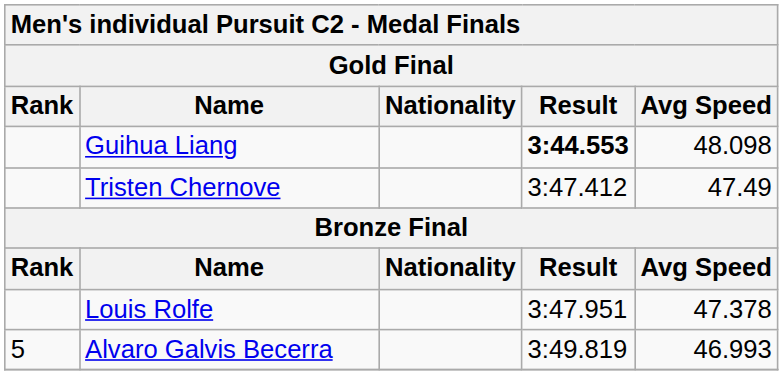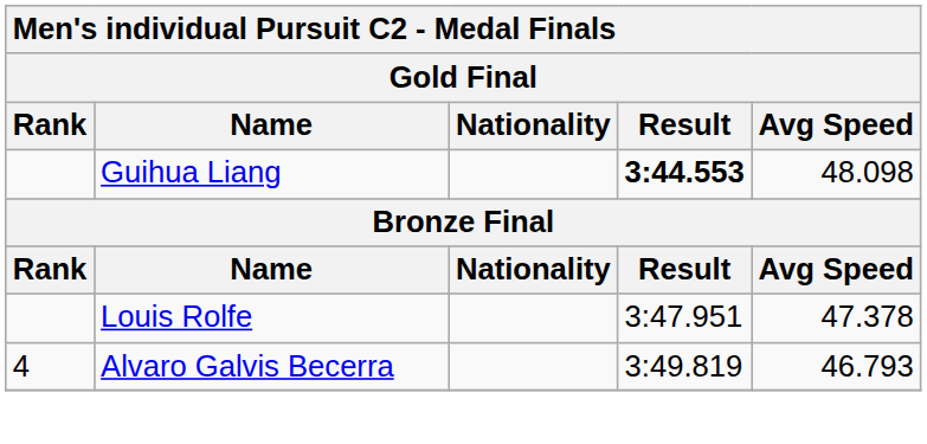- row: Tristen Chernove | 3:47.412 | 47.49
Alvaro Galvis Becerra | Rank: 5 -> 4
Alvaro Galvis Becerra | Avg Speed: 46.993 -> 46.793
